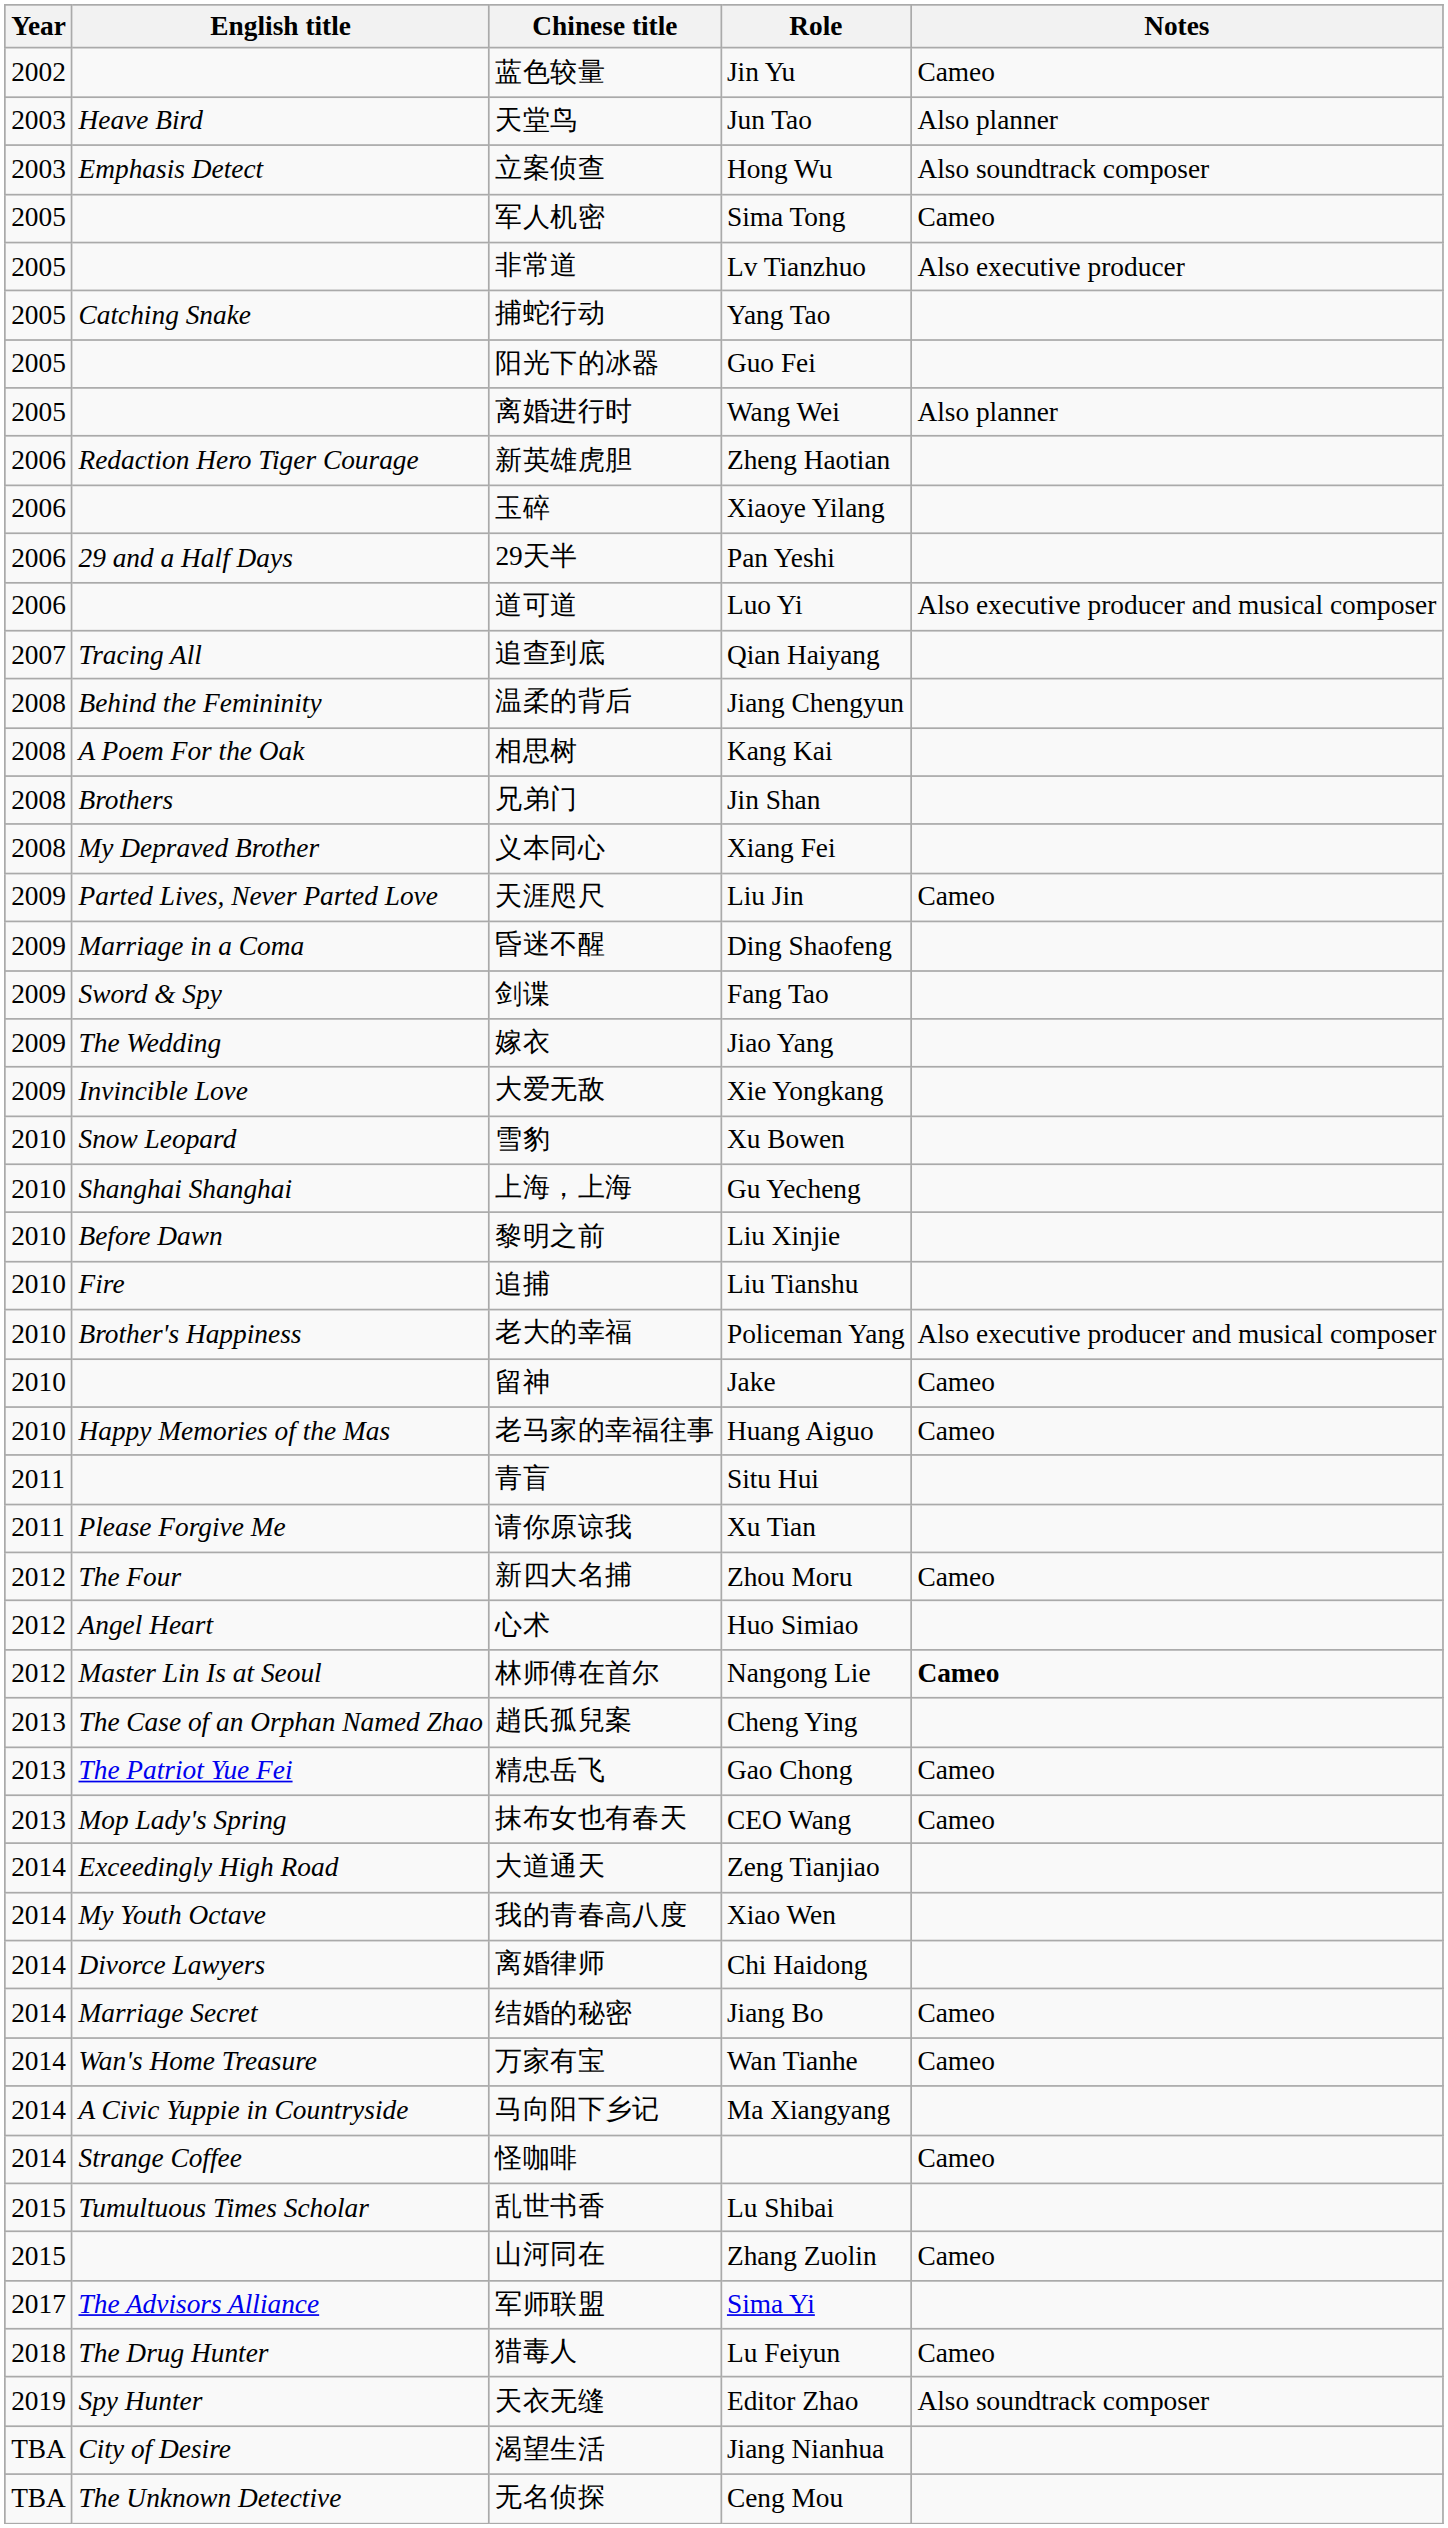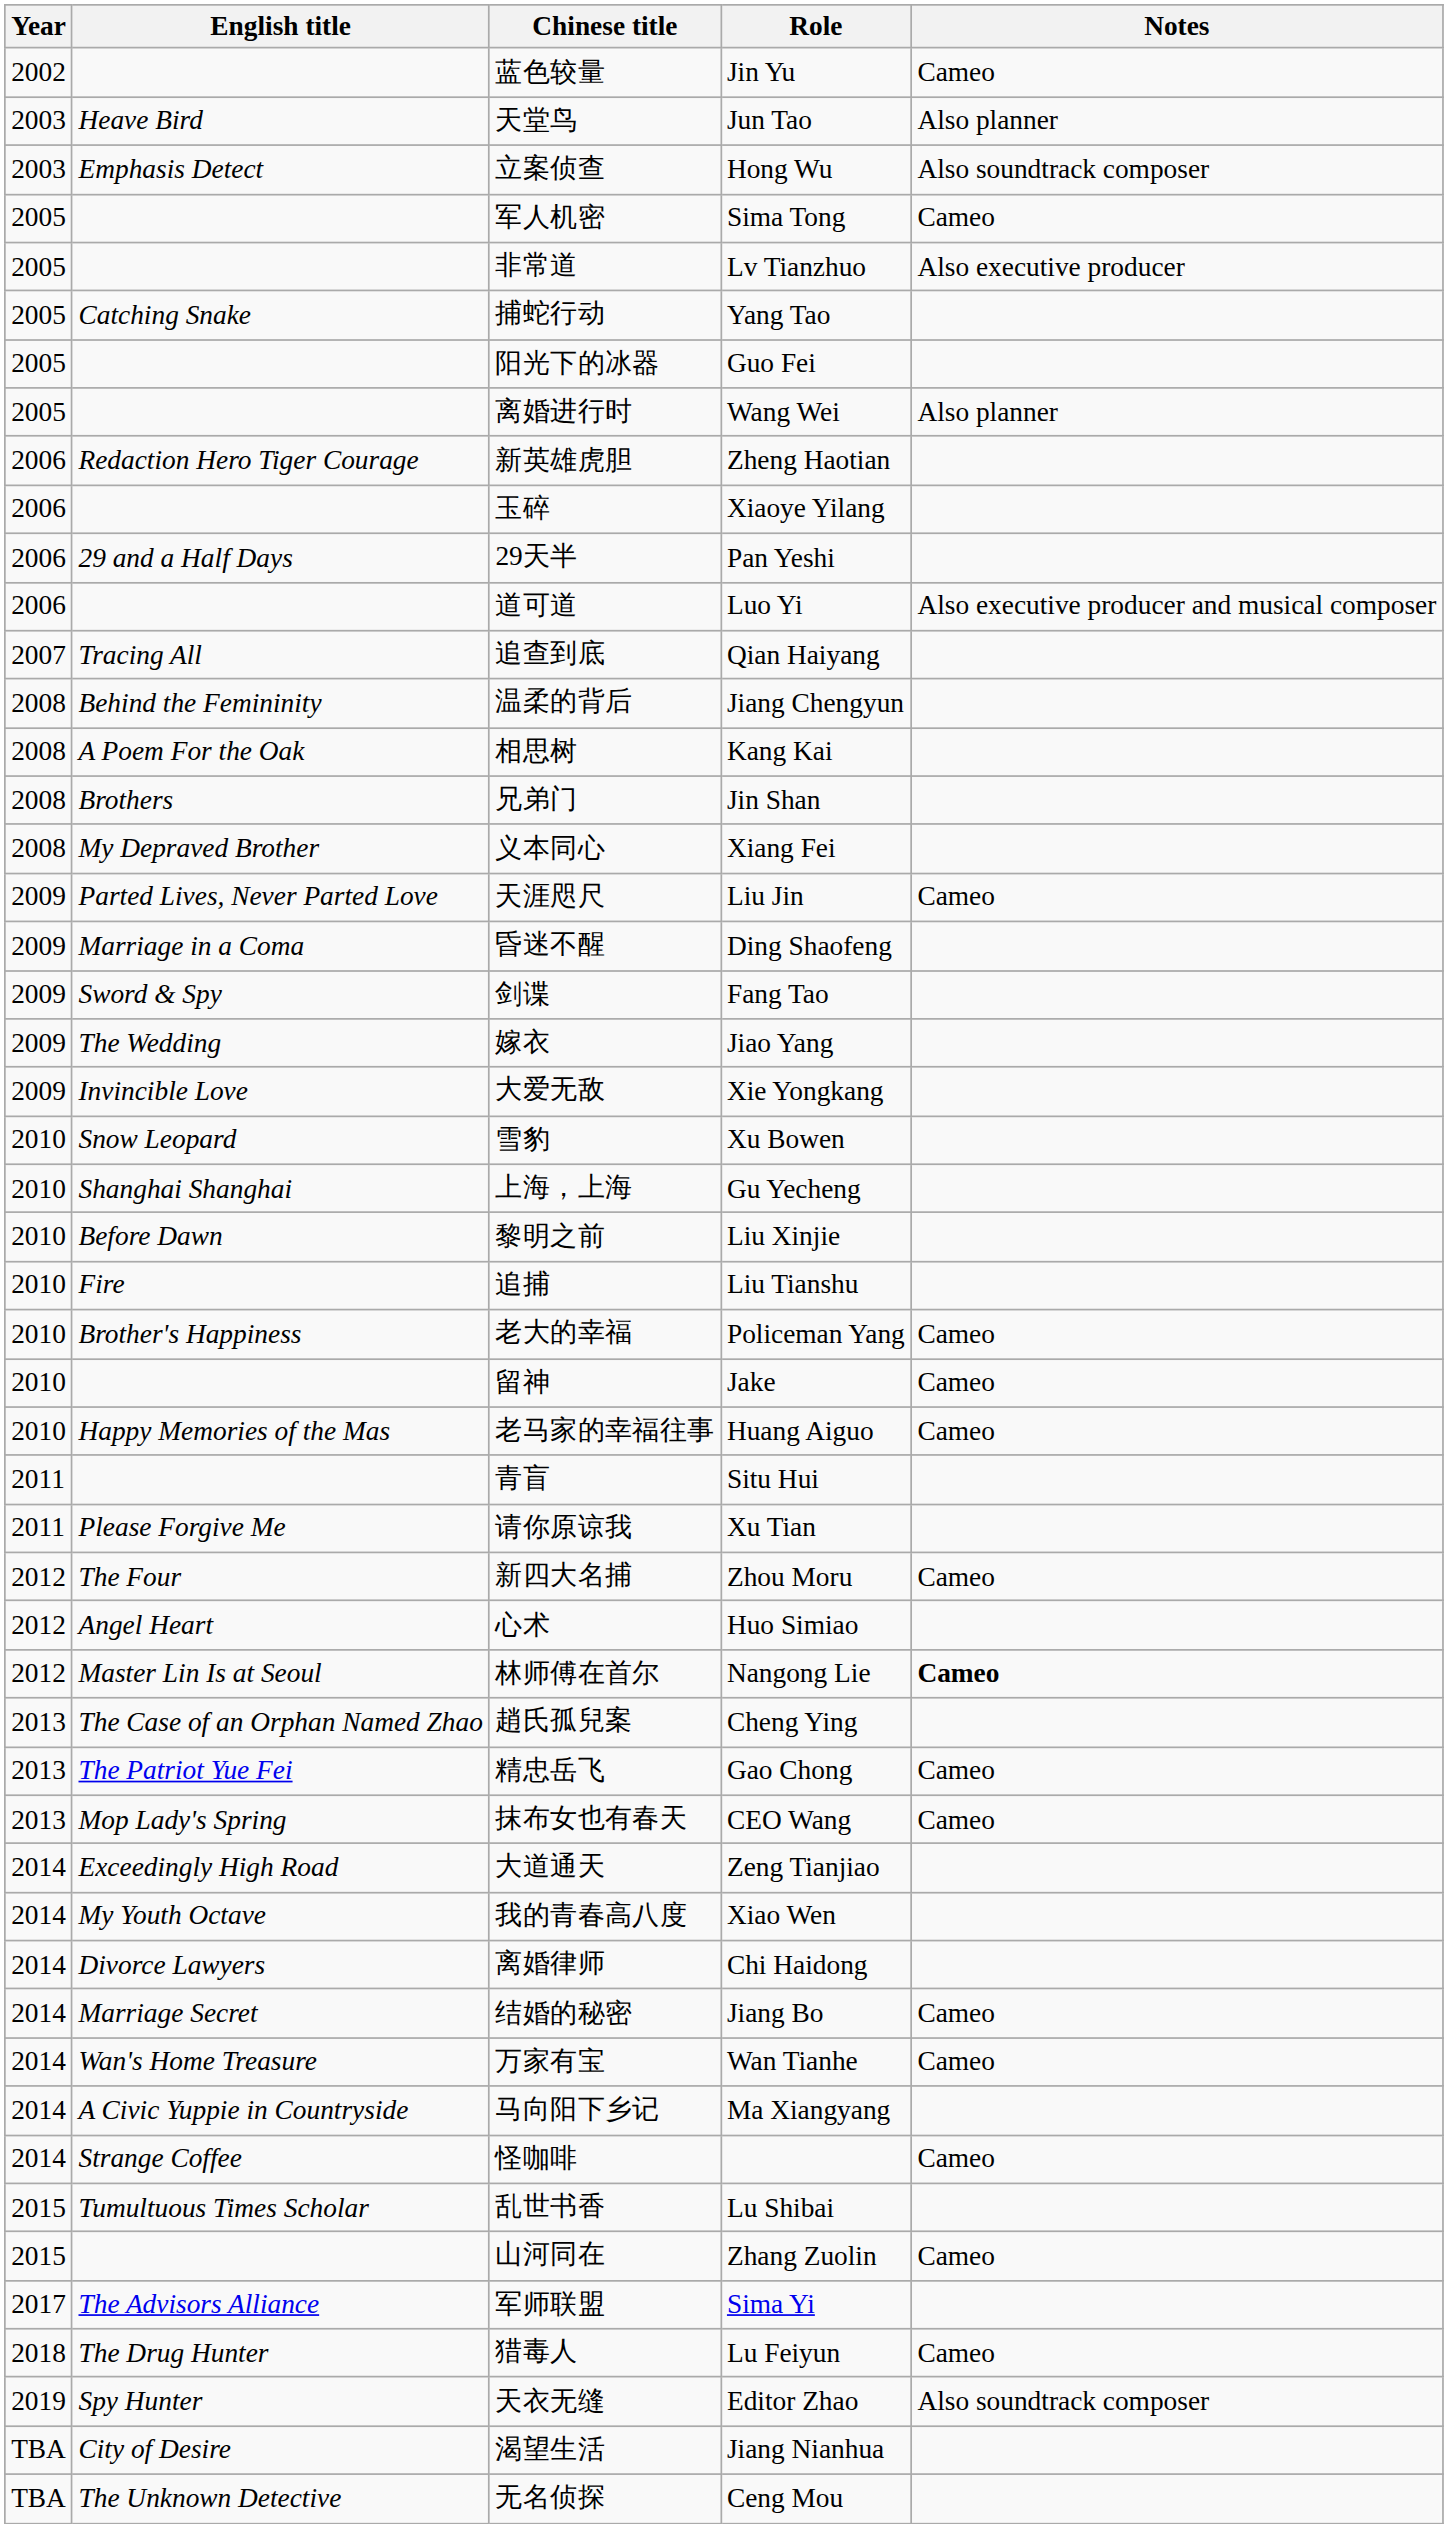老大的幸福 | Notes: Also executive producer and musical composer -> Cameo
